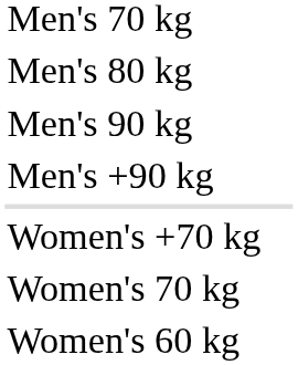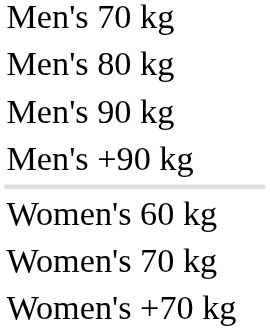rows swapped: Women's 60 kg <-> Women's +70 kg
